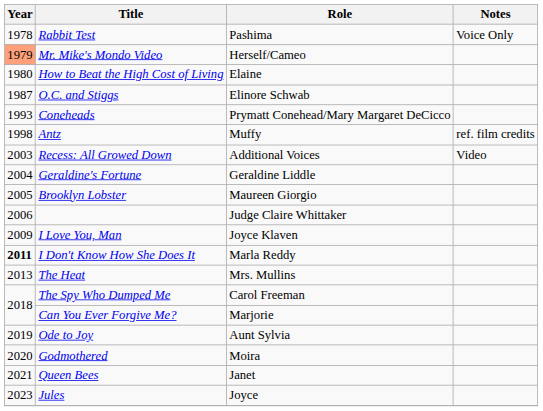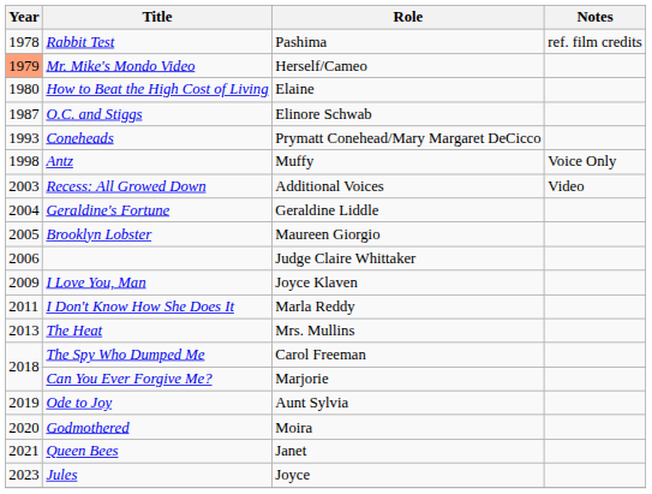Rabbit Test | Notes: Voice Only -> ref. film credits
Antz | Notes: ref. film credits -> Voice Only
I Don't Know How She Does It | Year: bold -> normal
